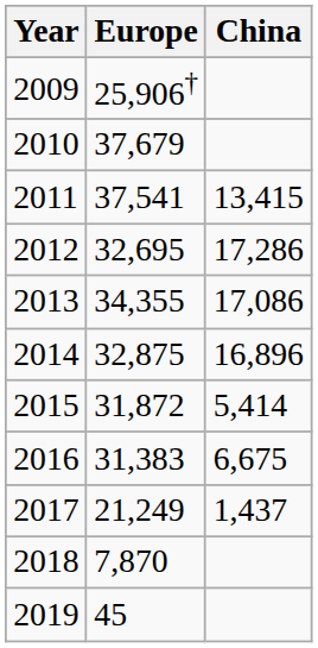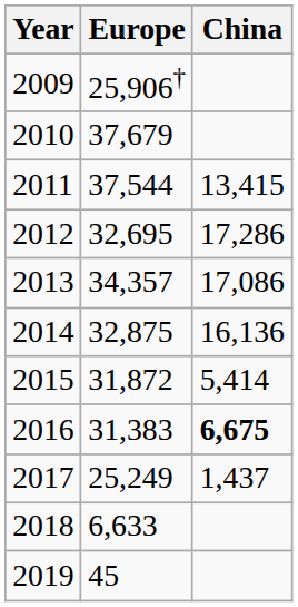2011 | Europe: 37,541 -> 37,544
2013 | Europe: 34,355 -> 34,357
2014 | China: 16,896 -> 16,136
2016 | China: normal -> bold
2017 | Europe: 21,249 -> 25,249
2018 | Europe: 7,870 -> 6,633
